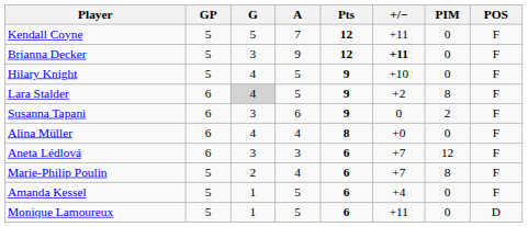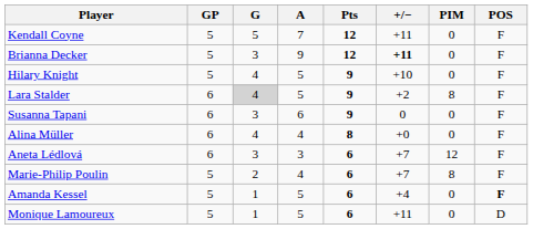Susanna Tapani | PIM: 2 -> 0
Amanda Kessel | POS: normal -> bold
